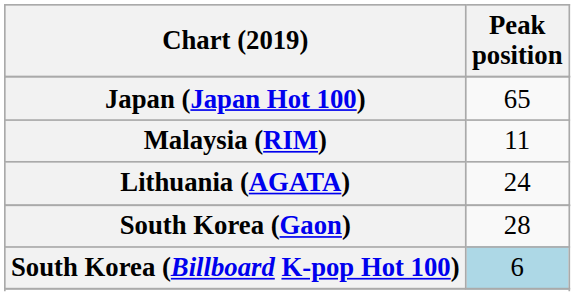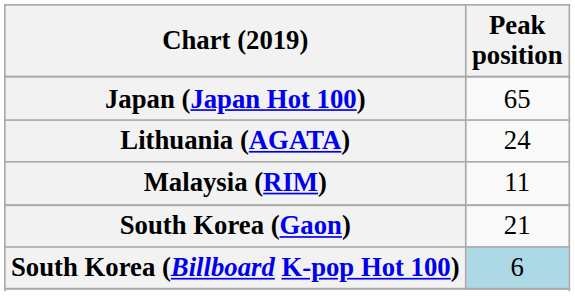rows swapped: Lithuania (AGATA) <-> Malaysia (RIM)
South Korea (Gaon) | Peak position: 28 -> 21
